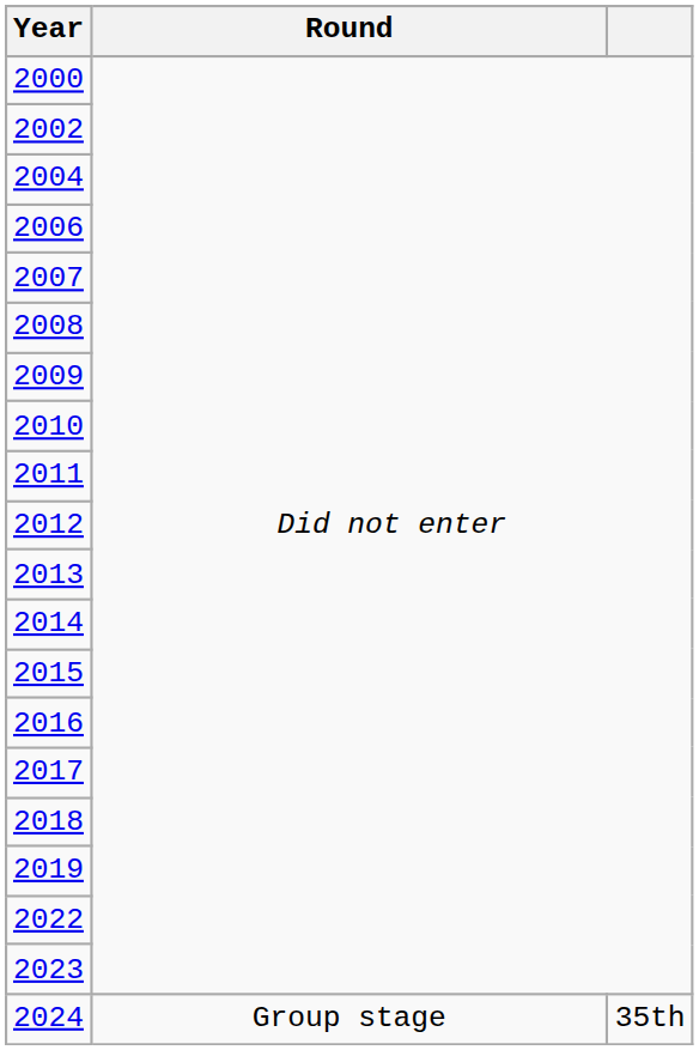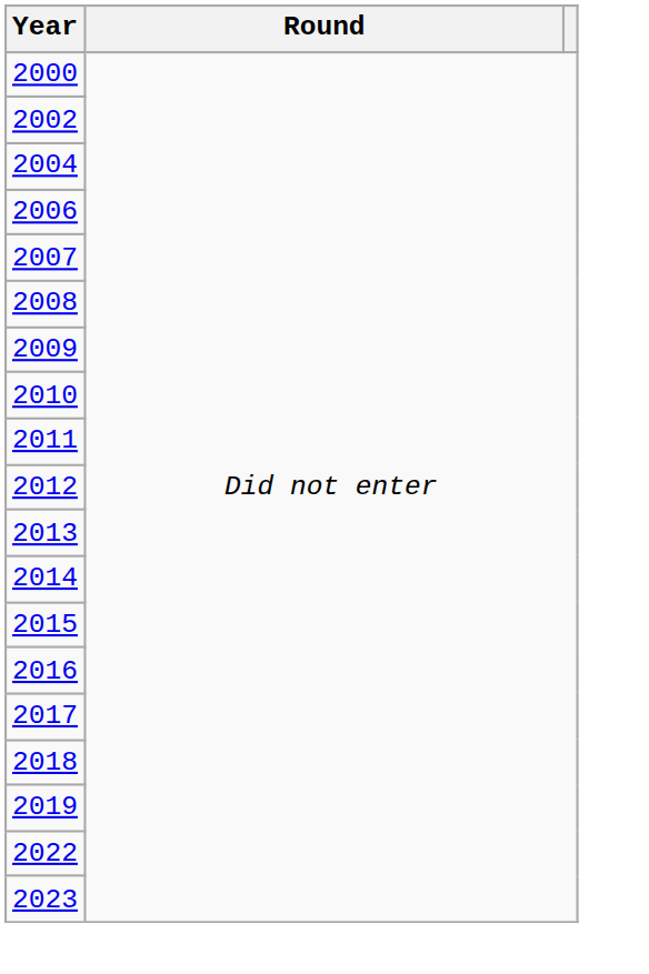- row: 2024 | Group stage | 35th
